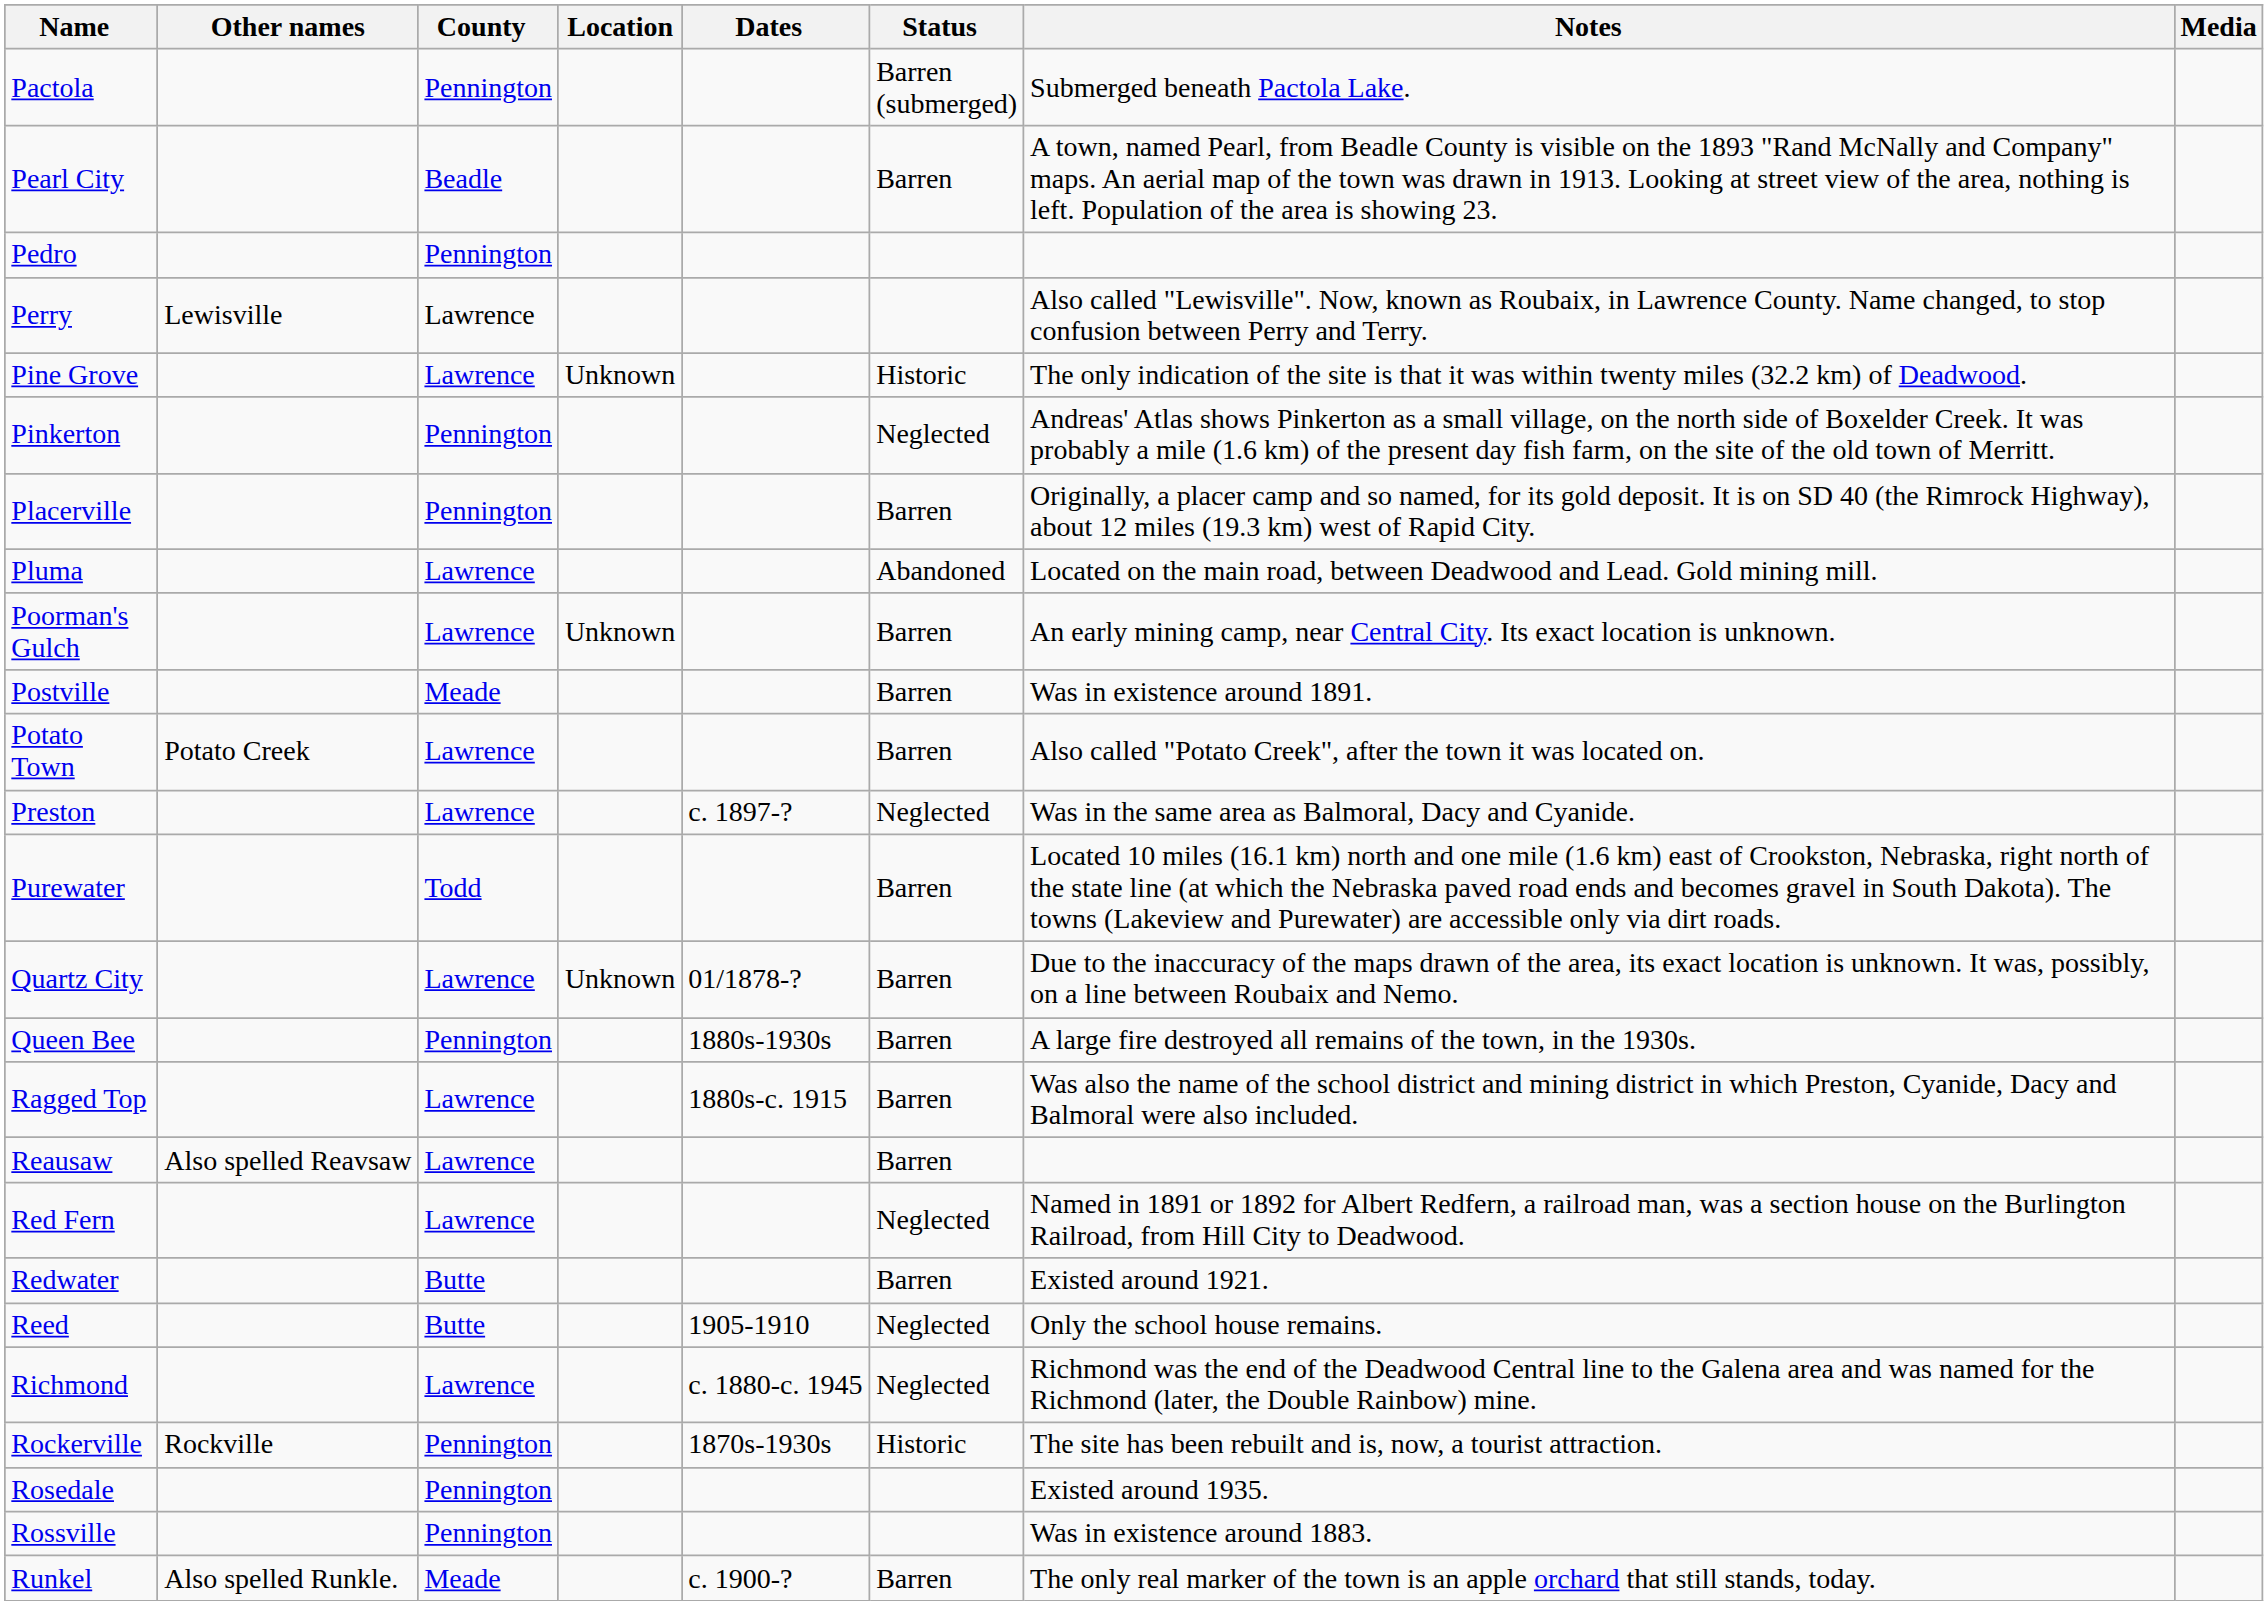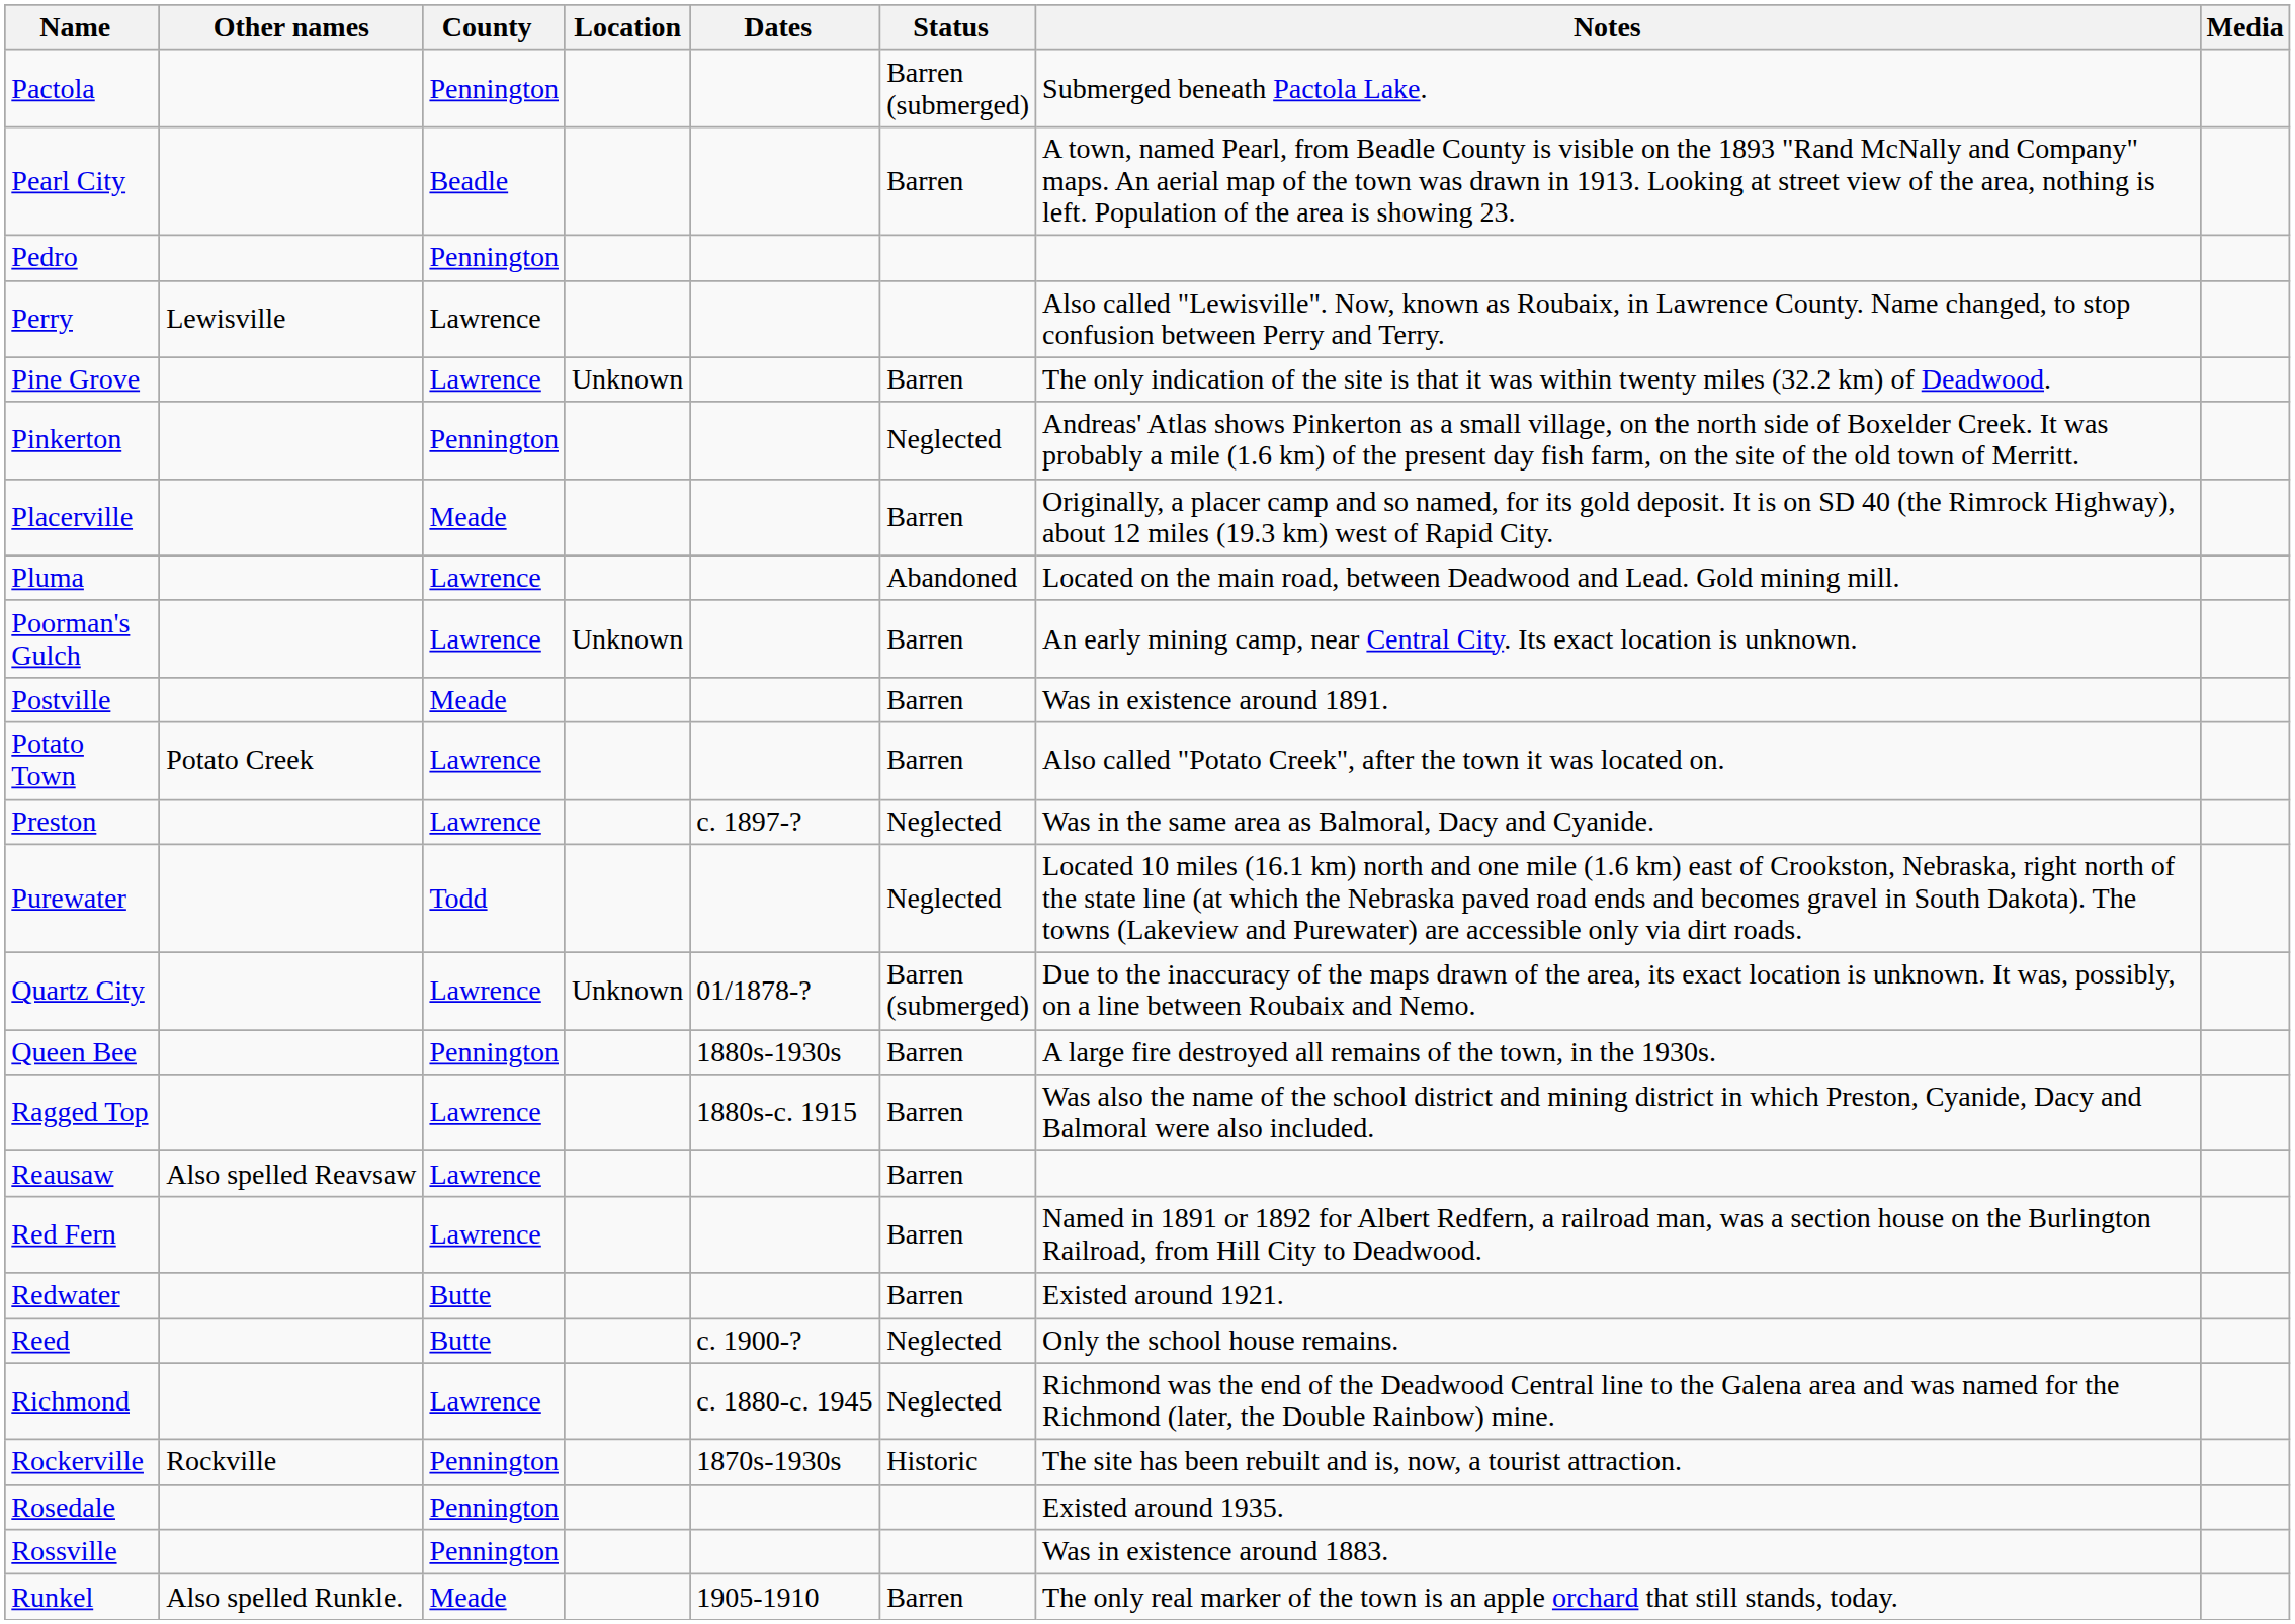Pine Grove | Status: Historic -> Barren
Placerville | County: Pennington -> Meade
Purewater | Status: Barren -> Neglected
Quartz City | Status: Barren -> Barren (submerged)
Red Fern | Status: Neglected -> Barren
Reed | Dates: 1905-1910 -> c. 1900-?
Runkel | Dates: c. 1900-? -> 1905-1910
